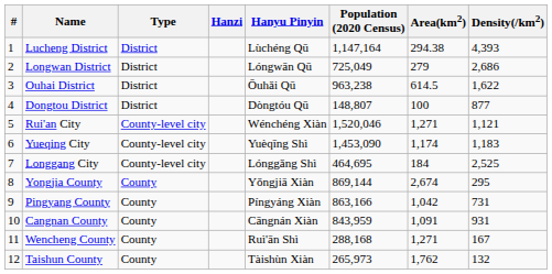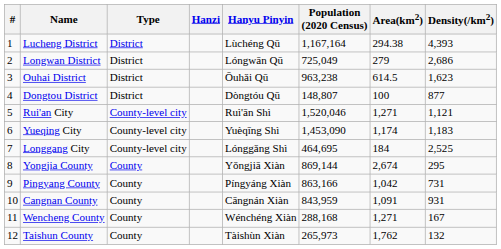Lucheng District | Population (2020 Census): 1,147,164 -> 1,167,164
Ouhai District | Density(/km2): 1,622 -> 1,623
Rui'an City | Hanyu Pinyin: Wénchéng Xiàn -> Ruì'ān Shì
Wencheng County | Hanyu Pinyin: Ruì'ān Shì -> Wénchéng Xiàn
